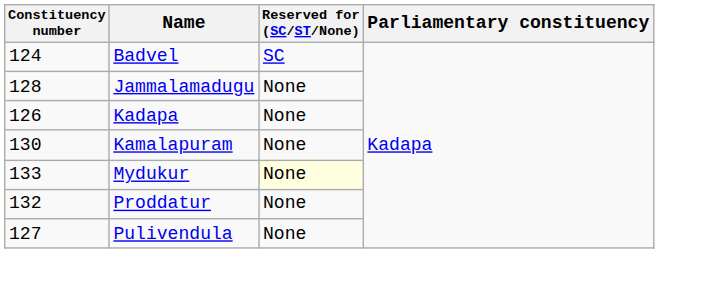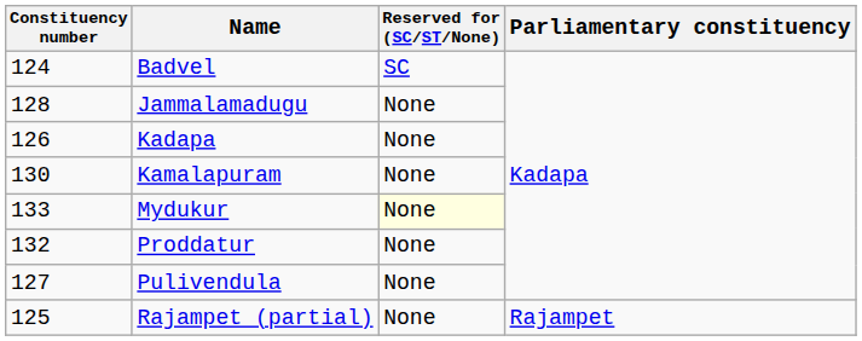+ row: 125 | Rajampet (partial) | None | Rajampet
